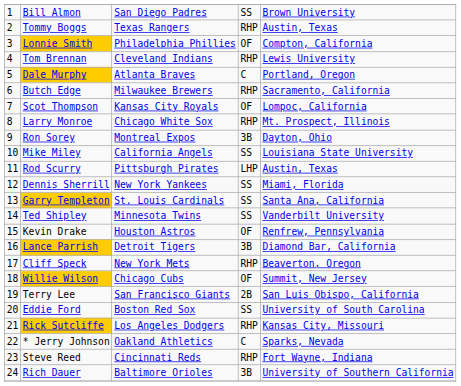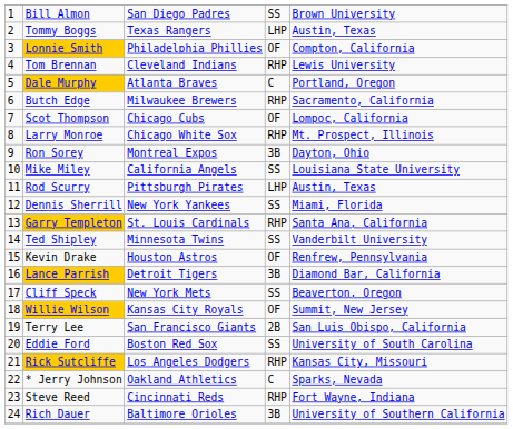Tommy Boggs | column 4: RHP -> LHP
Scot Thompson | column 3: Kansas City Royals -> Chicago Cubs
Garry Templeton | column 4: SS -> RHP
Cliff Speck | column 4: RHP -> SS
Willie Wilson | column 3: Chicago Cubs -> Kansas City Royals
